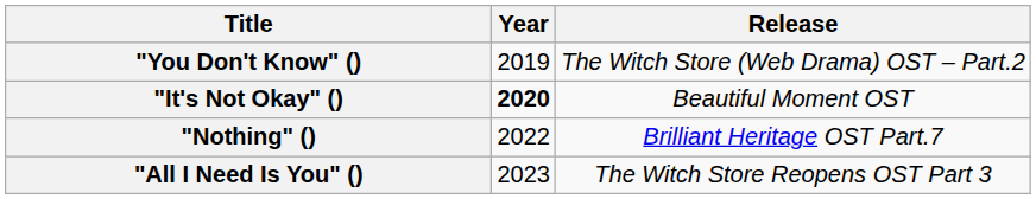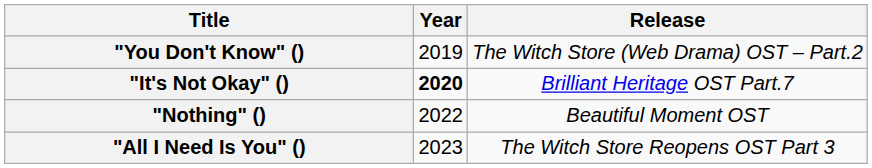"It's Not Okay" () | Release: Beautiful Moment OST -> Brilliant Heritage OST Part.7
"Nothing" () | Release: Brilliant Heritage OST Part.7 -> Beautiful Moment OST
